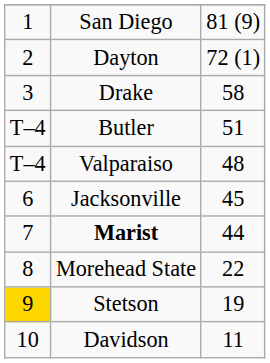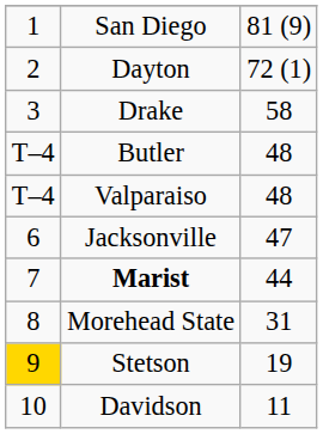Butler | column 3: 51 -> 48
Jacksonville | column 3: 45 -> 47
Morehead State | column 3: 22 -> 31
